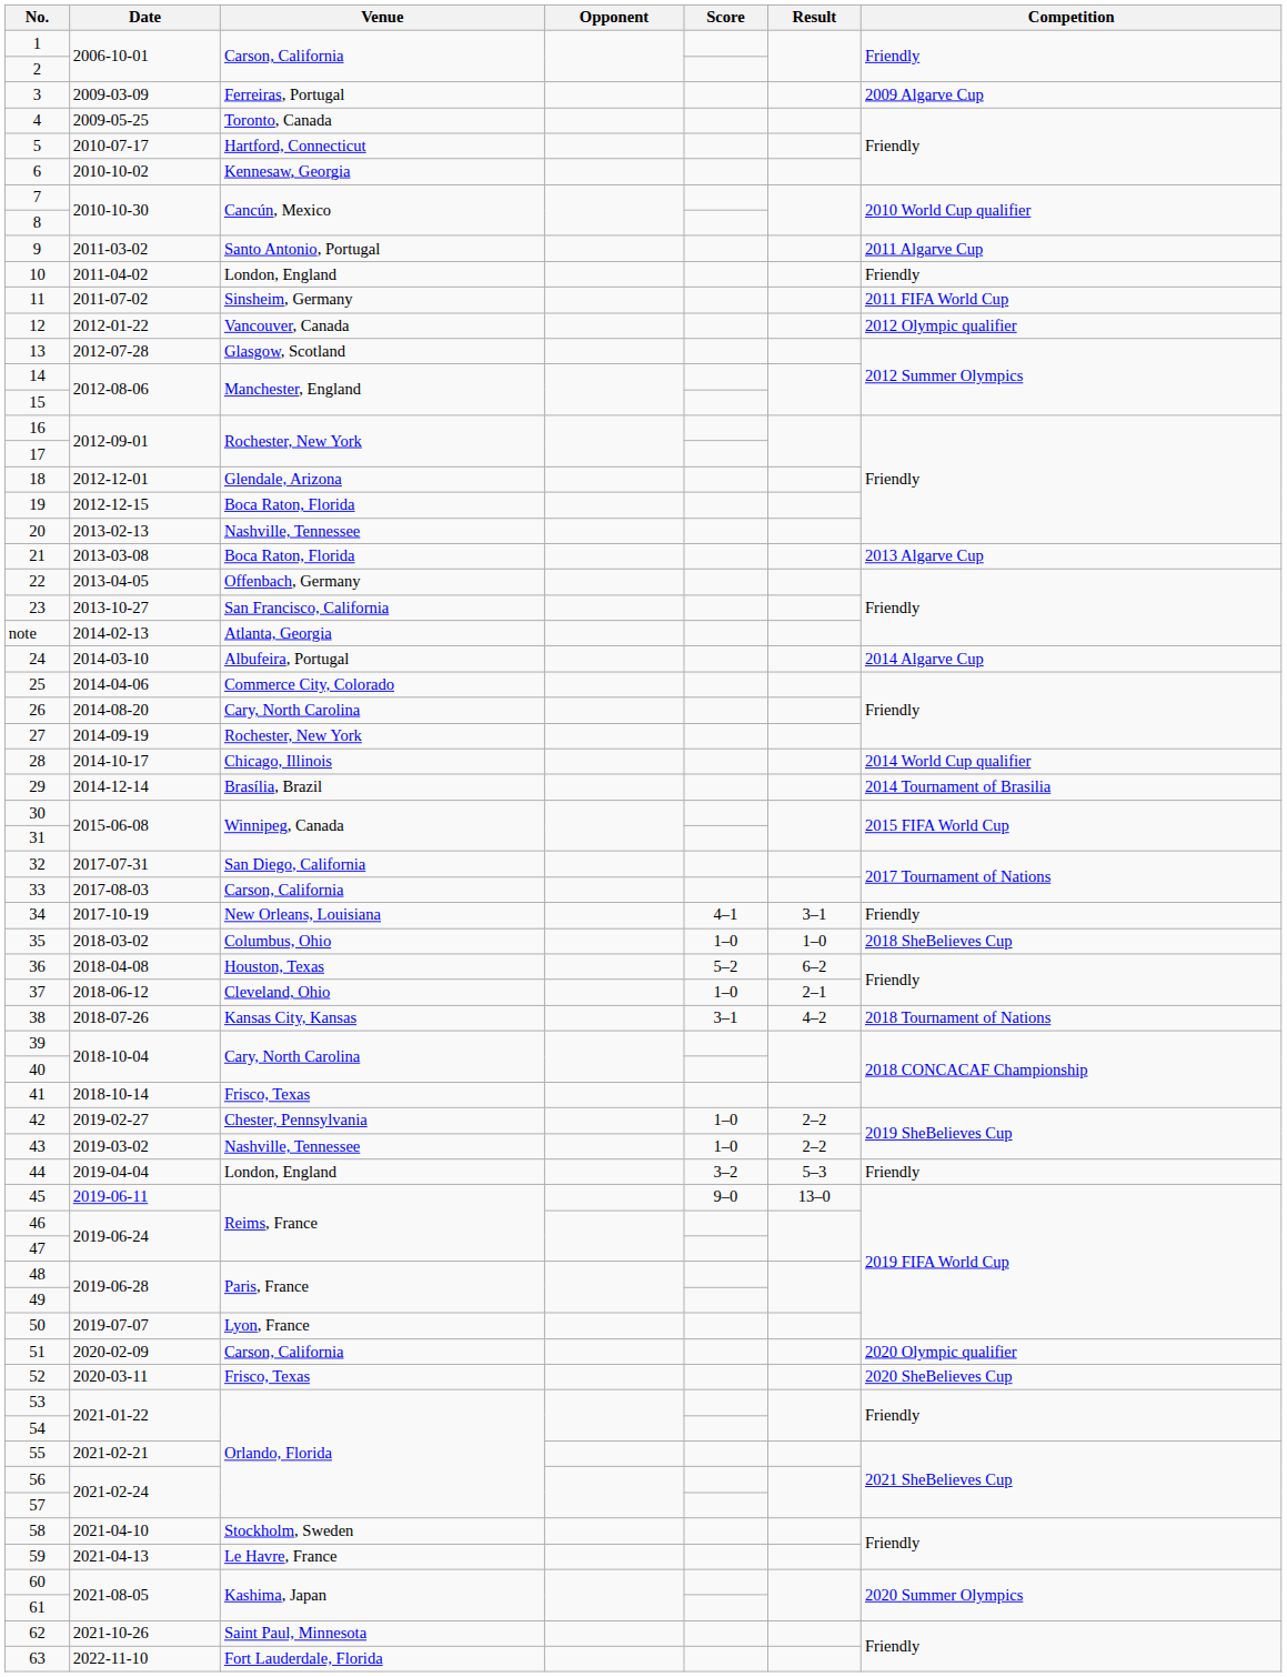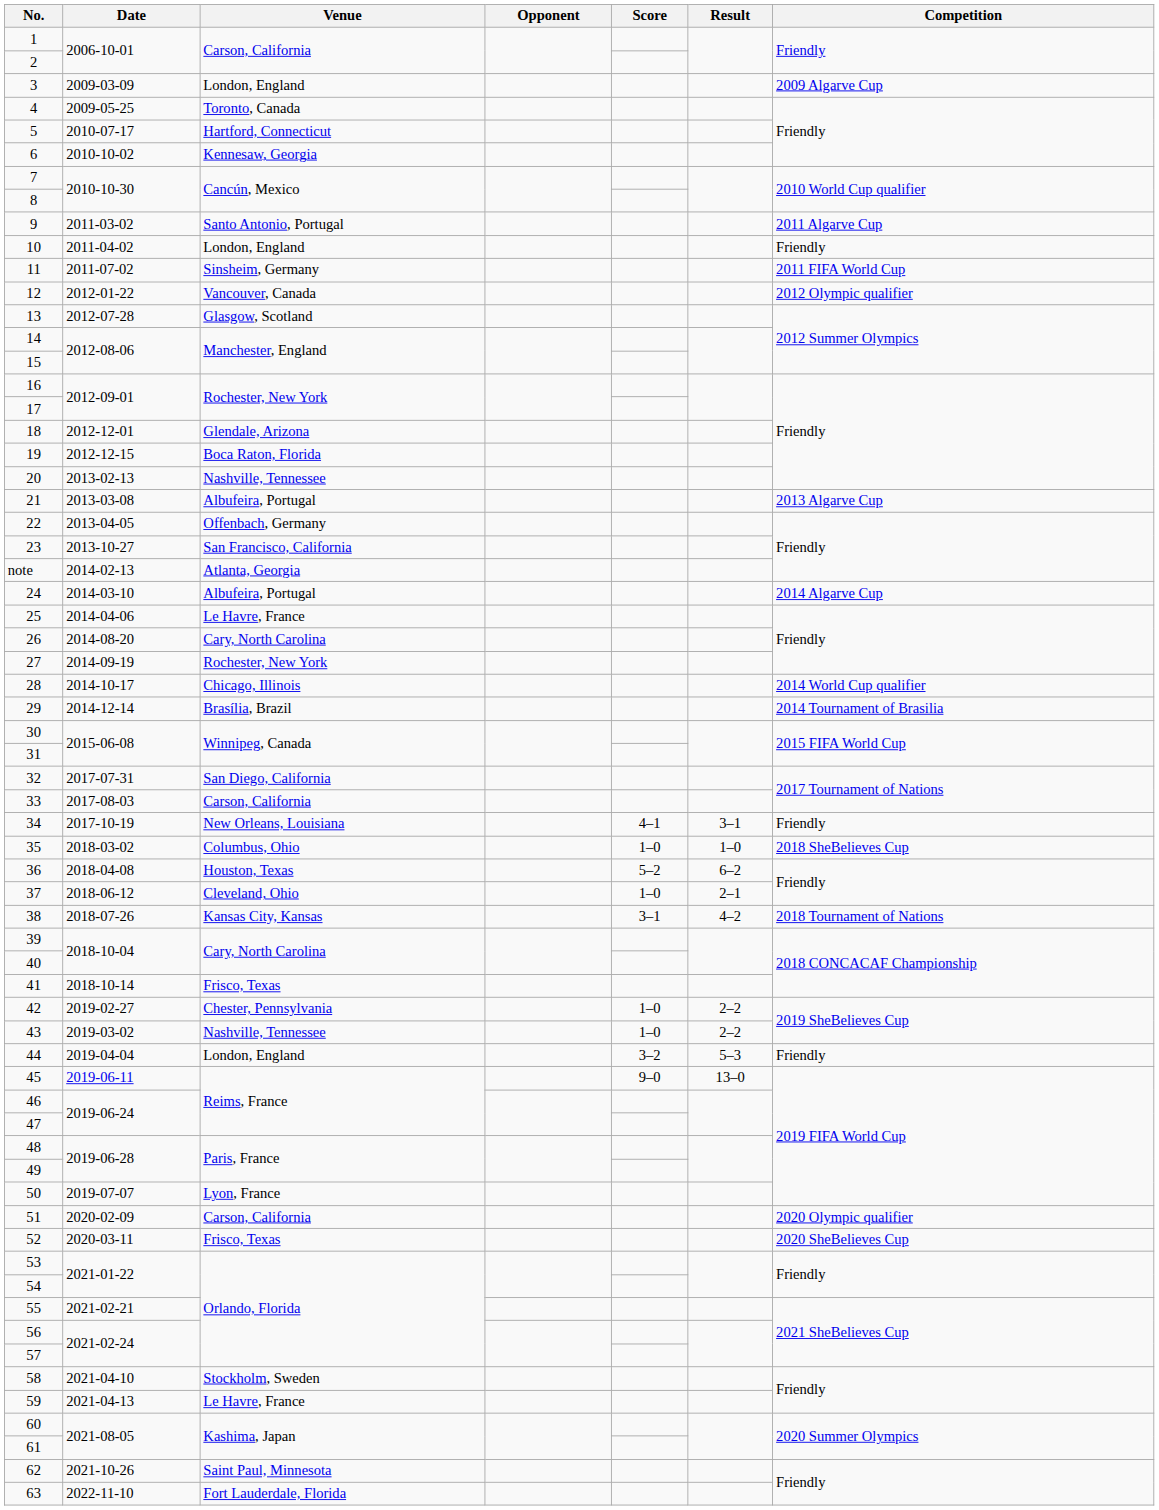3 | Venue: Ferreiras, Portugal -> London, England
21 | Venue: Boca Raton, Florida -> Albufeira, Portugal
25 | Venue: Commerce City, Colorado -> Le Havre, France
